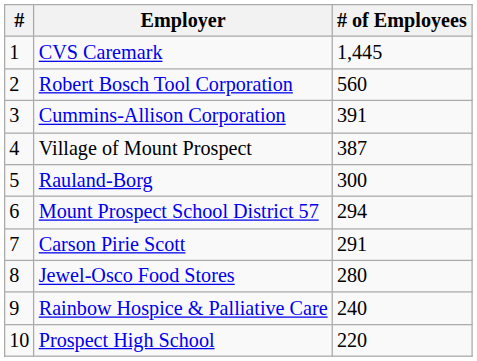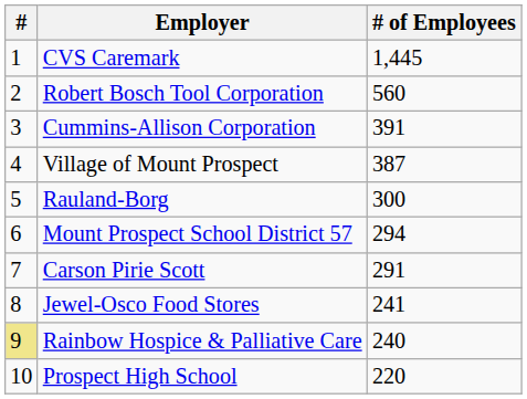Jewel-Osco Food Stores | # of Employees: 280 -> 241
Rainbow Hospice & Palliative Care | #: no background -> khaki background
